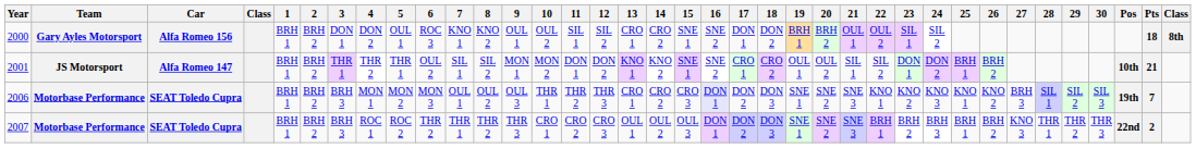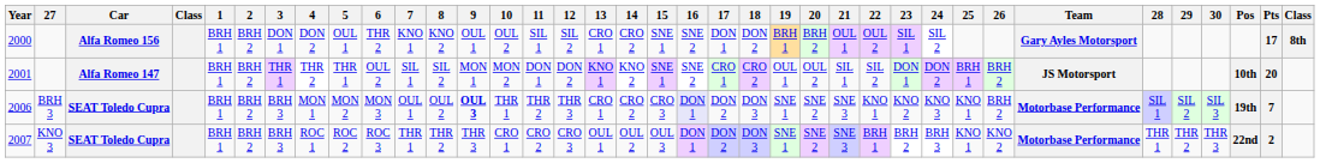columns swapped: Team <-> 27
2000 | 6: ROC 3 -> THR 2
2000 | Pts: 18 -> 17
2001 | Pts: 21 -> 20
2006 | 9: normal -> bold
2006 | 26: KNO 2 -> BRH 2
2007 | 6: THR 2 -> ROC 3
2007 | 25: BRH 1 -> KNO 1
2007 | 26: BRH 2 -> KNO 2
